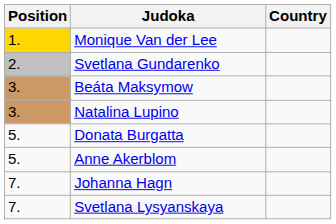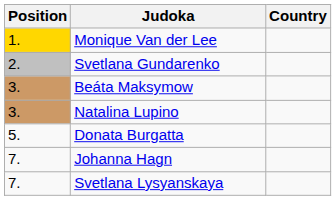- row: 5. | Anne Akerblom
